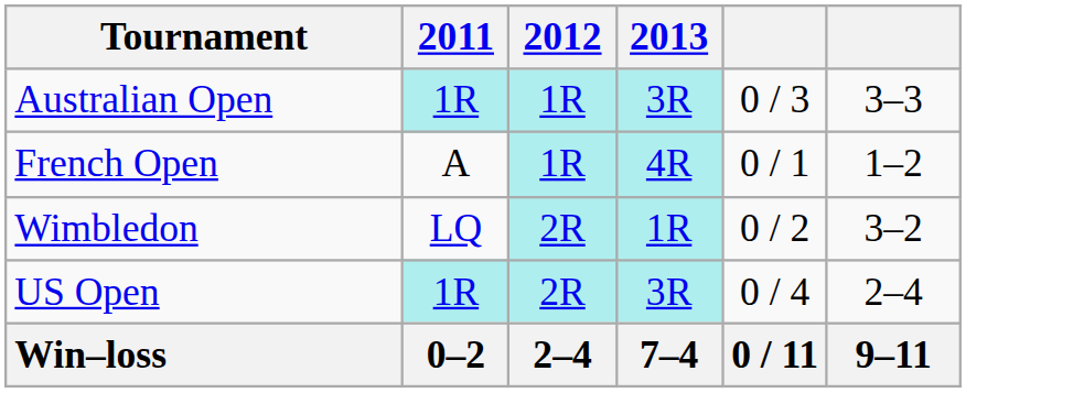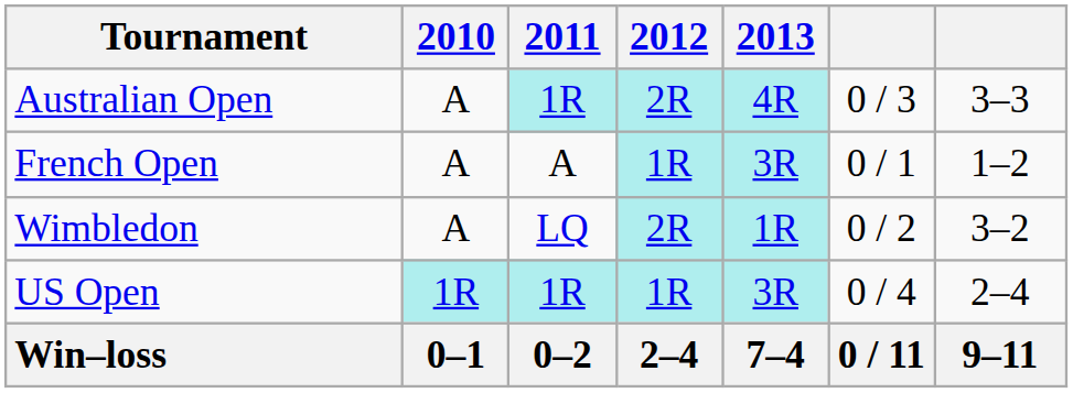+ column: 2010 | A | A | A | 1R | 0–1
Australian Open | 2012: 1R -> 2R
Australian Open | 2013: 3R -> 4R
French Open | 2013: 4R -> 3R
US Open | 2012: 2R -> 1R
